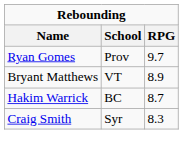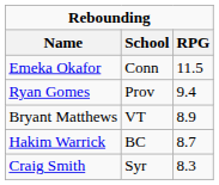+ row: Emeka Okafor | Conn | 11.5
Ryan Gomes | RPG: 9.7 -> 9.4
